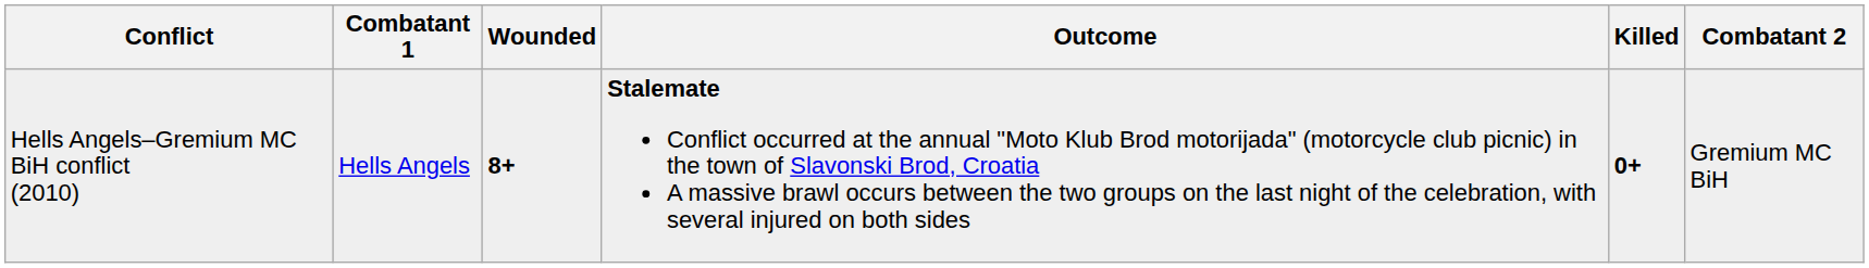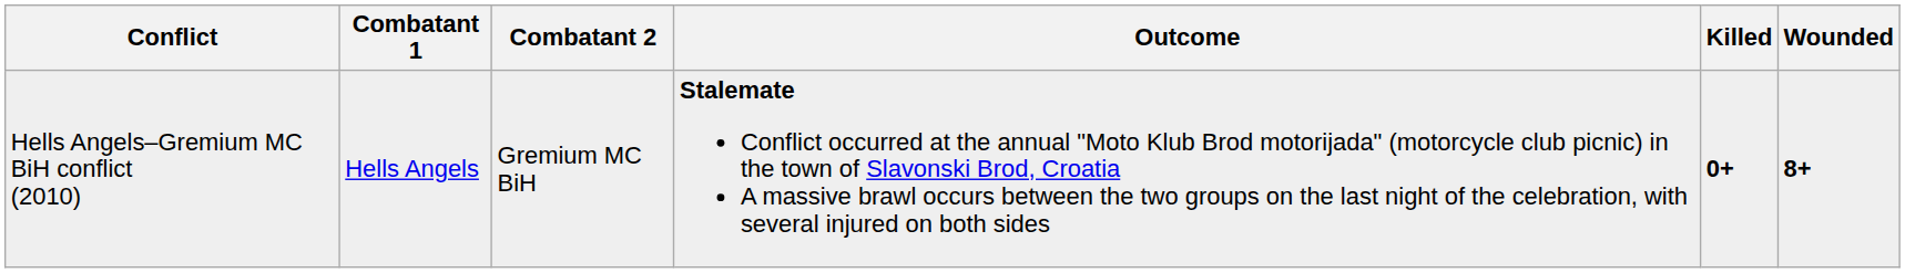columns swapped: Combatant 2 <-> Wounded
